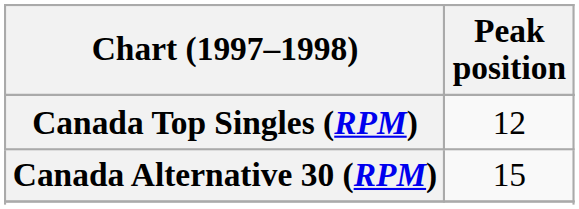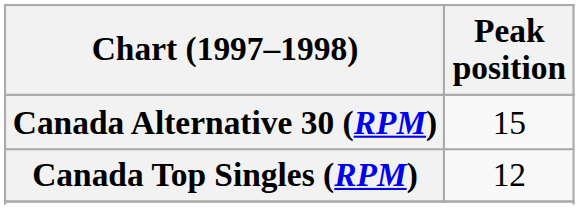rows swapped: Canada Alternative 30 (RPM) <-> Canada Top Singles (RPM)
